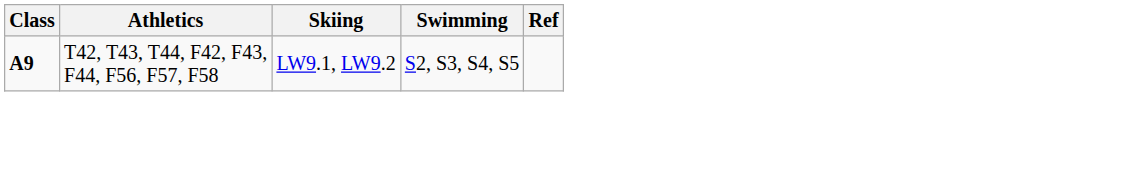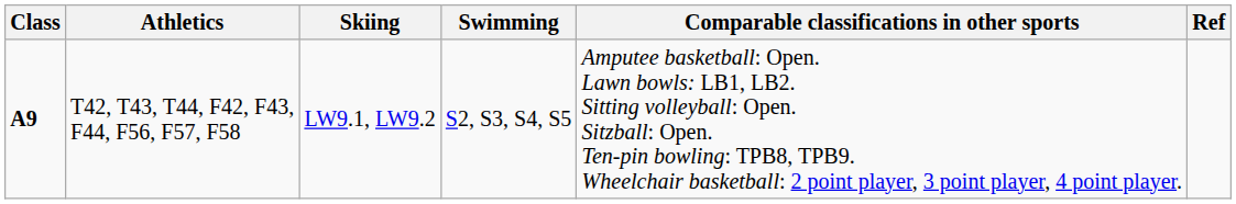+ column: Comparable classifications in other sports | Amputee basketball: Open. Lawn bowls: LB1, LB2. Sitting volleyball: Open. Sitzball: Open. Ten-pin bowling: TPB8, TPB9. Wheelchair basketball: 2 point player, 3 point player, 4 point player.
